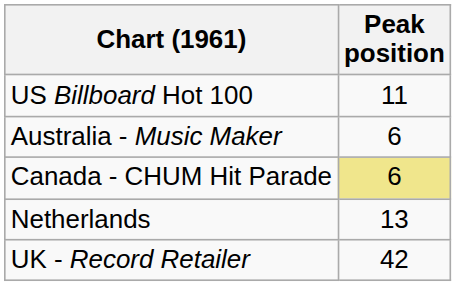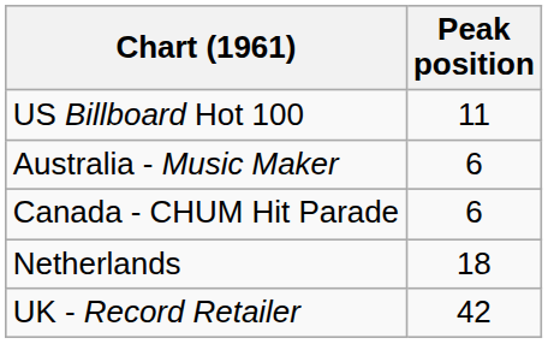Canada - CHUM Hit Parade | Peak position: khaki background -> no background
Netherlands | Peak position: 13 -> 18
